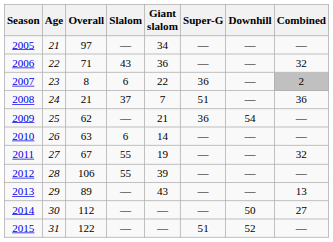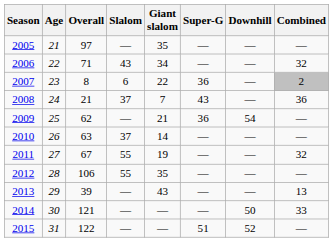2005 | Giant slalom: 34 -> 35
2006 | Giant slalom: 36 -> 34
2008 | Super-G: 51 -> 43
2010 | Slalom: 6 -> 37
2012 | Giant slalom: 39 -> 35
2013 | Overall: 89 -> 39
2014 | Overall: 112 -> 121
2014 | Combined: 27 -> 33
